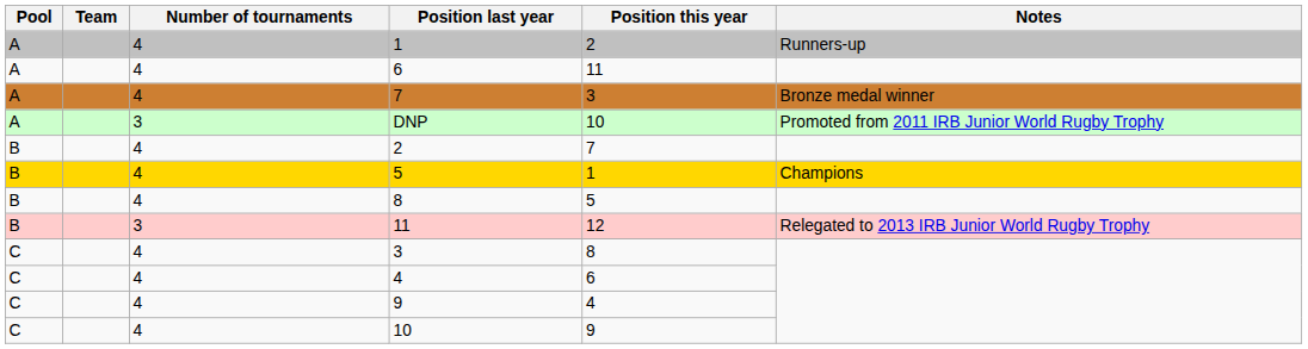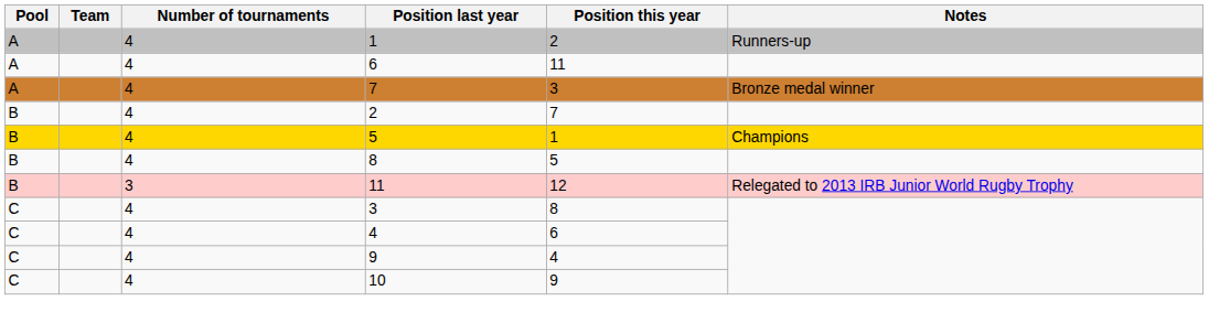- row: A | 3 | DNP | 10 | Promoted from 2011 IRB Junior World Rugby Trophy
